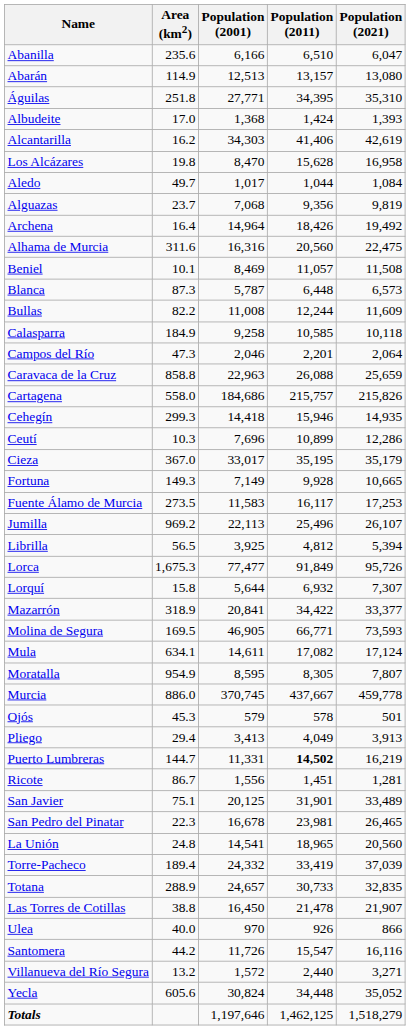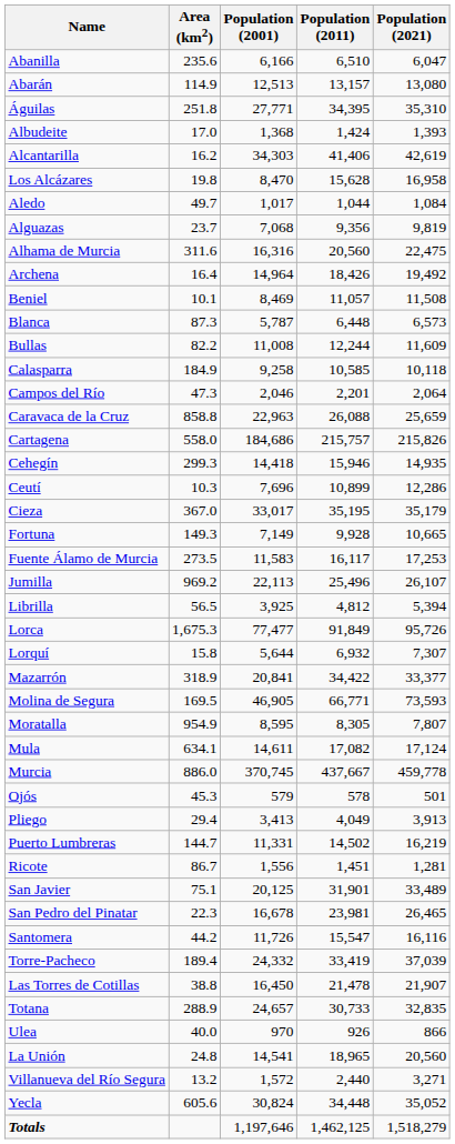rows swapped: Alhama de Murcia <-> Archena
rows swapped: Moratalla <-> Mula
Puerto Lumbreras | Population (2011): bold -> normal
rows swapped: Santomera <-> La Unión
rows swapped: Las Torres de Cotillas <-> Totana
